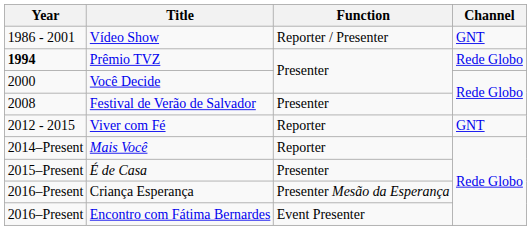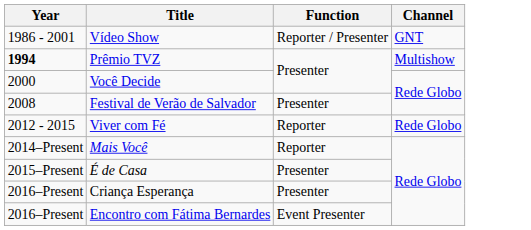Prêmio TVZ | Channel: Rede Globo -> Multishow
Viver com Fé | Channel: GNT -> Rede Globo
Criança Esperança | Function: Presenter Mesão da Esperança -> Presenter
